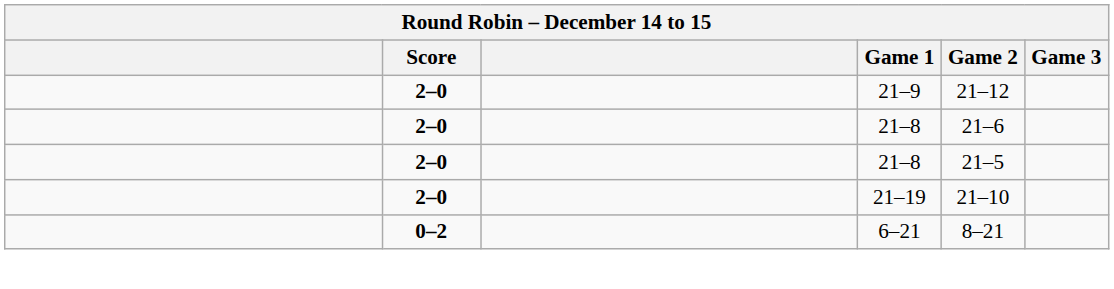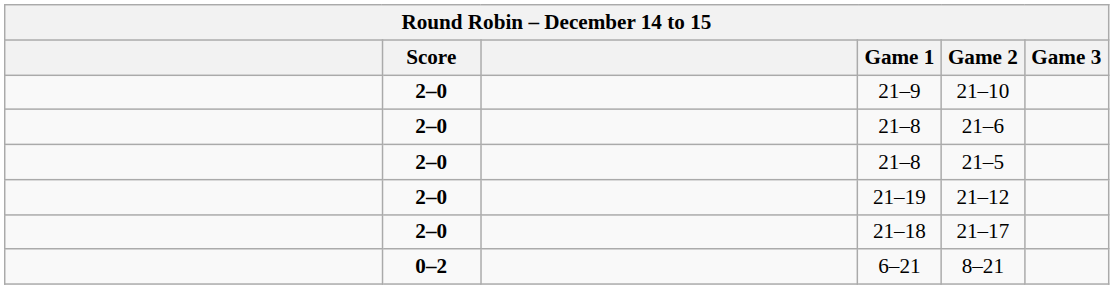21–9 | Game 2: 21–12 -> 21–10
21–19 | Game 2: 21–10 -> 21–12
+ row: 2–0 | 21–18 | 21–17
